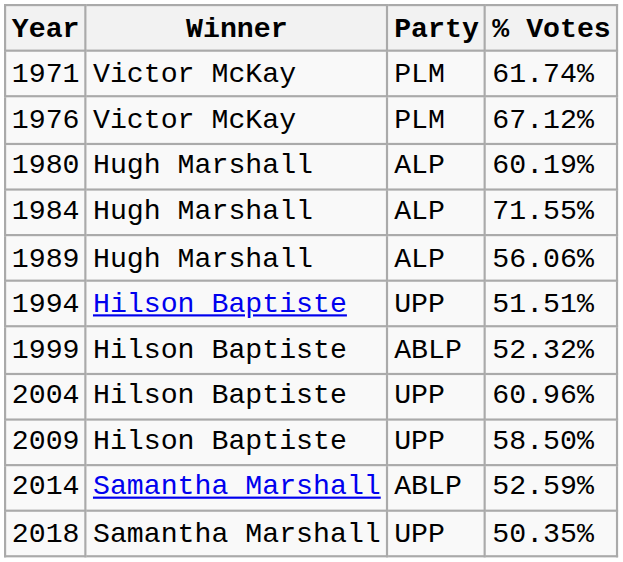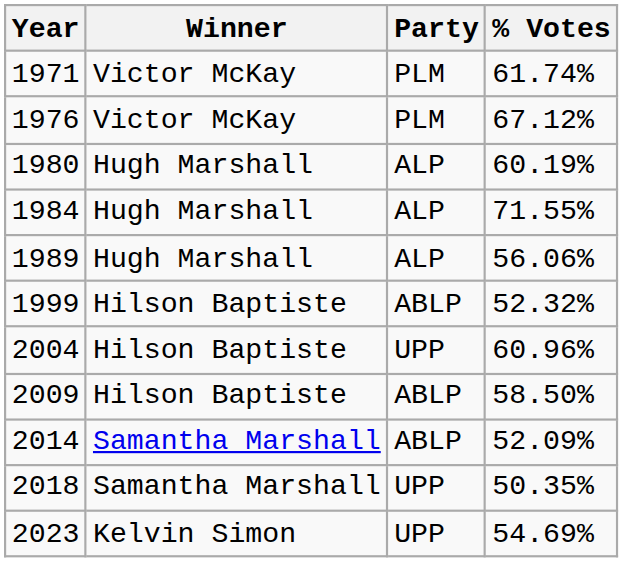- row: 1994 | Hilson Baptiste | UPP | 51.51%
2009 | Party: UPP -> ABLP
2014 | % Votes: 52.59% -> 52.09%
+ row: 2023 | Kelvin Simon | UPP | 54.69%
